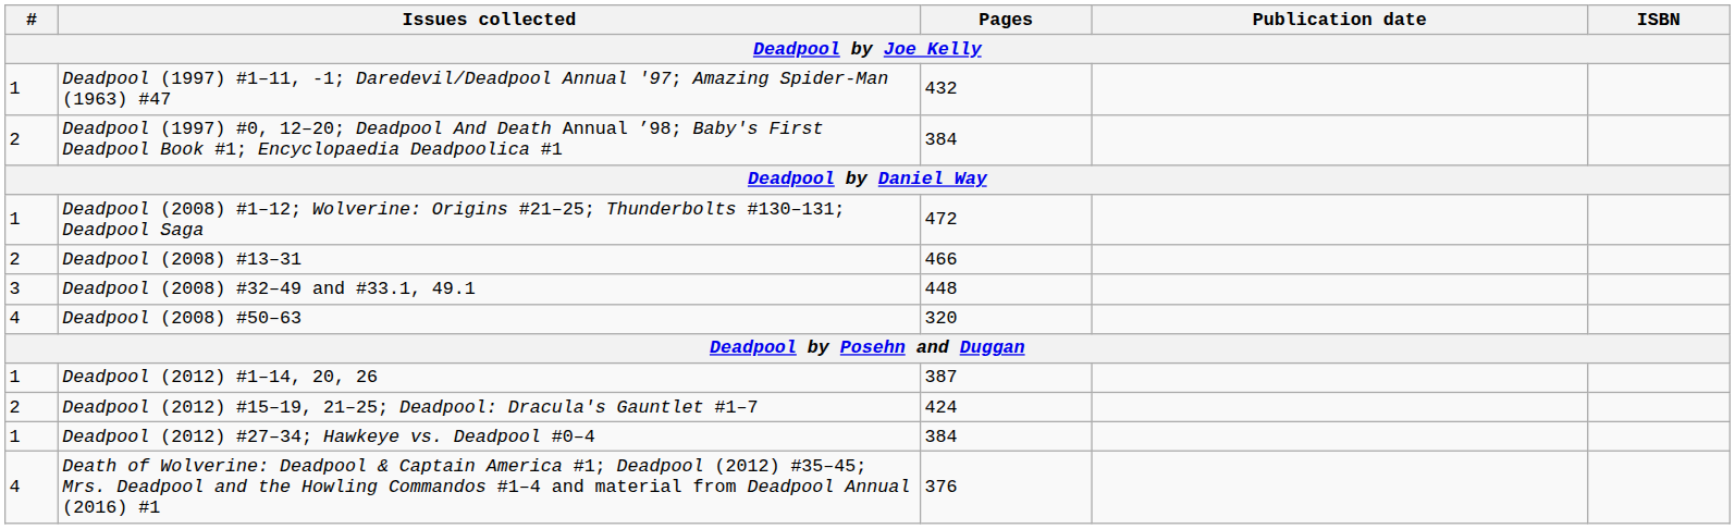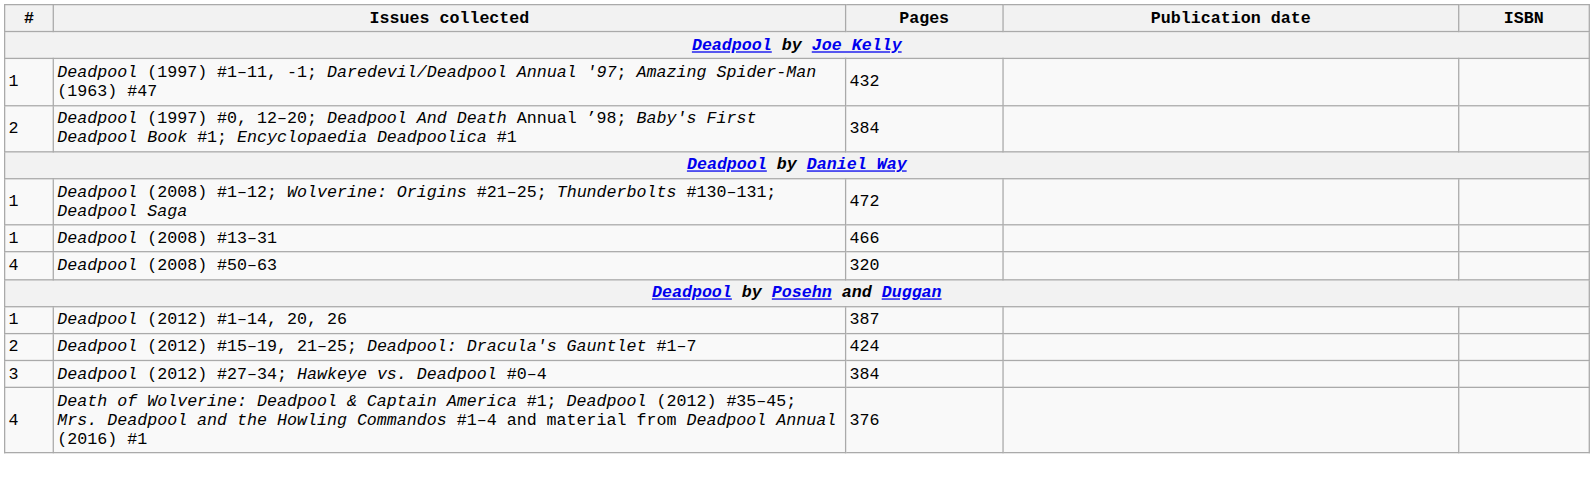Deadpool (2008) #13–31 | #: 2 -> 1
- row: 3 | Deadpool (2008) #32–49 and #33.1, 49.1 | 448
Deadpool (2012) #27–34; Hawkeye vs. Deadpool #0–4 | #: 1 -> 3
